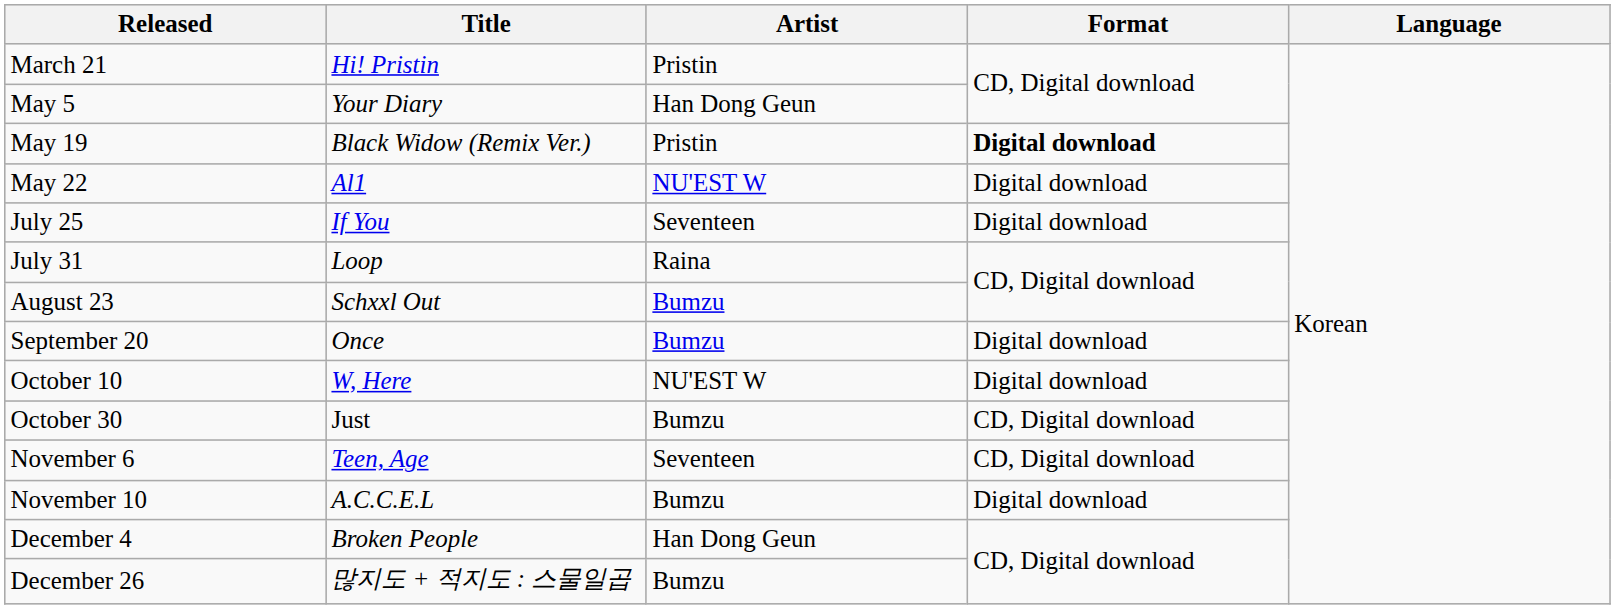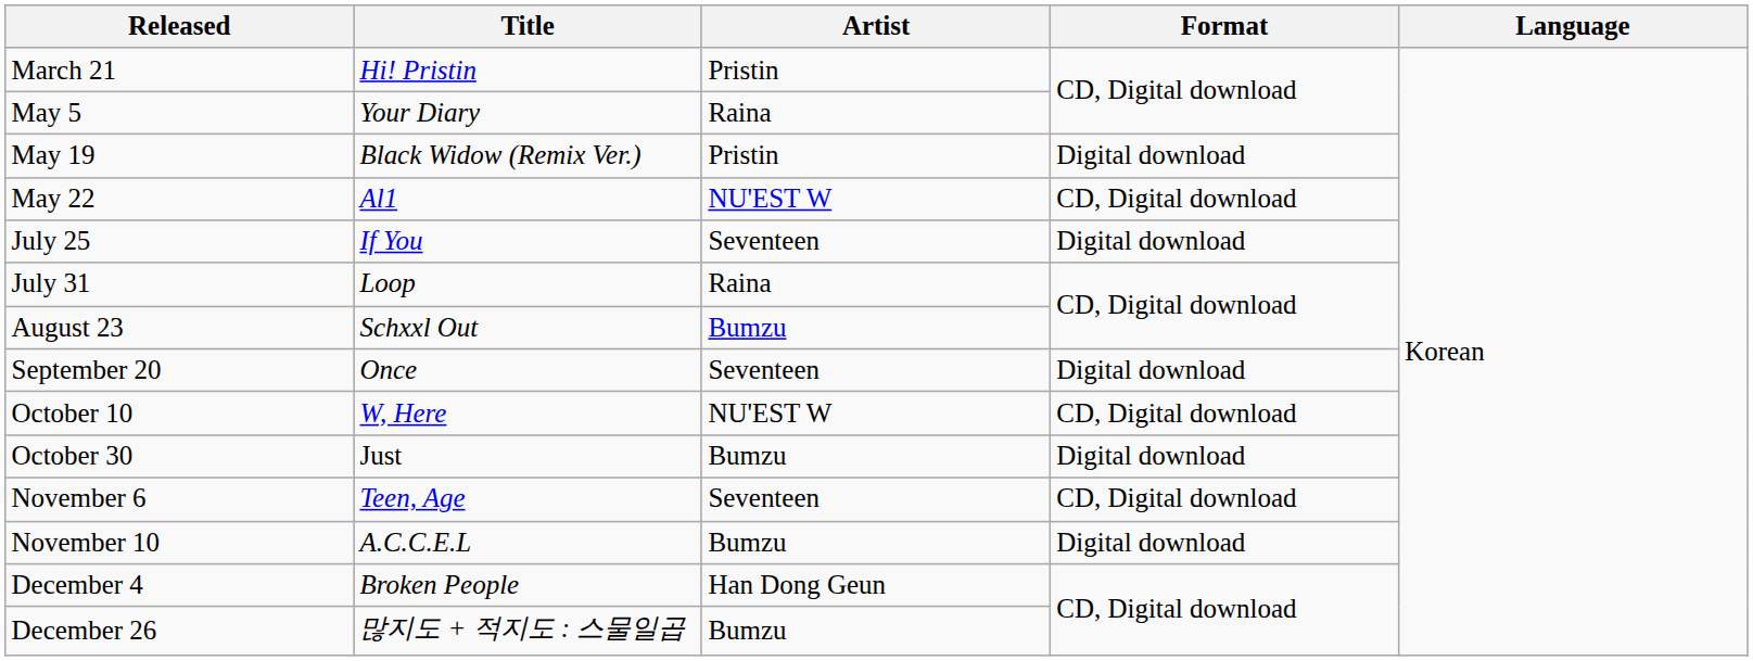May 5 | Artist: Han Dong Geun -> Raina
May 19 | Format: bold -> normal
May 22 | Format: Digital download -> CD, Digital download
September 20 | Artist: Bumzu -> Seventeen
October 10 | Format: Digital download -> CD, Digital download
October 30 | Format: CD, Digital download -> Digital download
